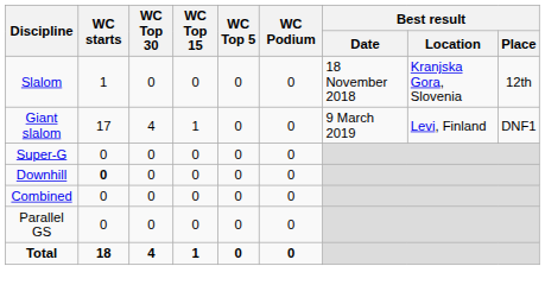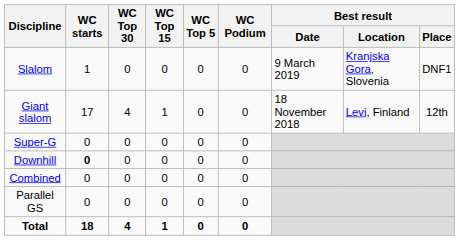Slalom | Best result / Date: 18 November 2018 -> 9 March 2019
Slalom | Best result / Place: 12th -> DNF1
Giant slalom | Best result / Date: 9 March 2019 -> 18 November 2018
Giant slalom | Best result / Place: DNF1 -> 12th
